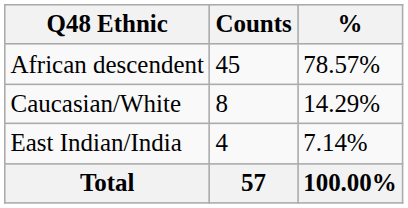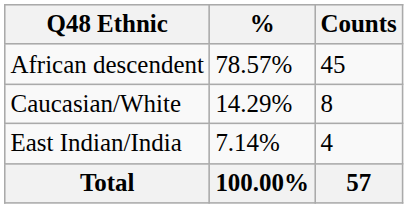columns swapped: Counts <-> %
